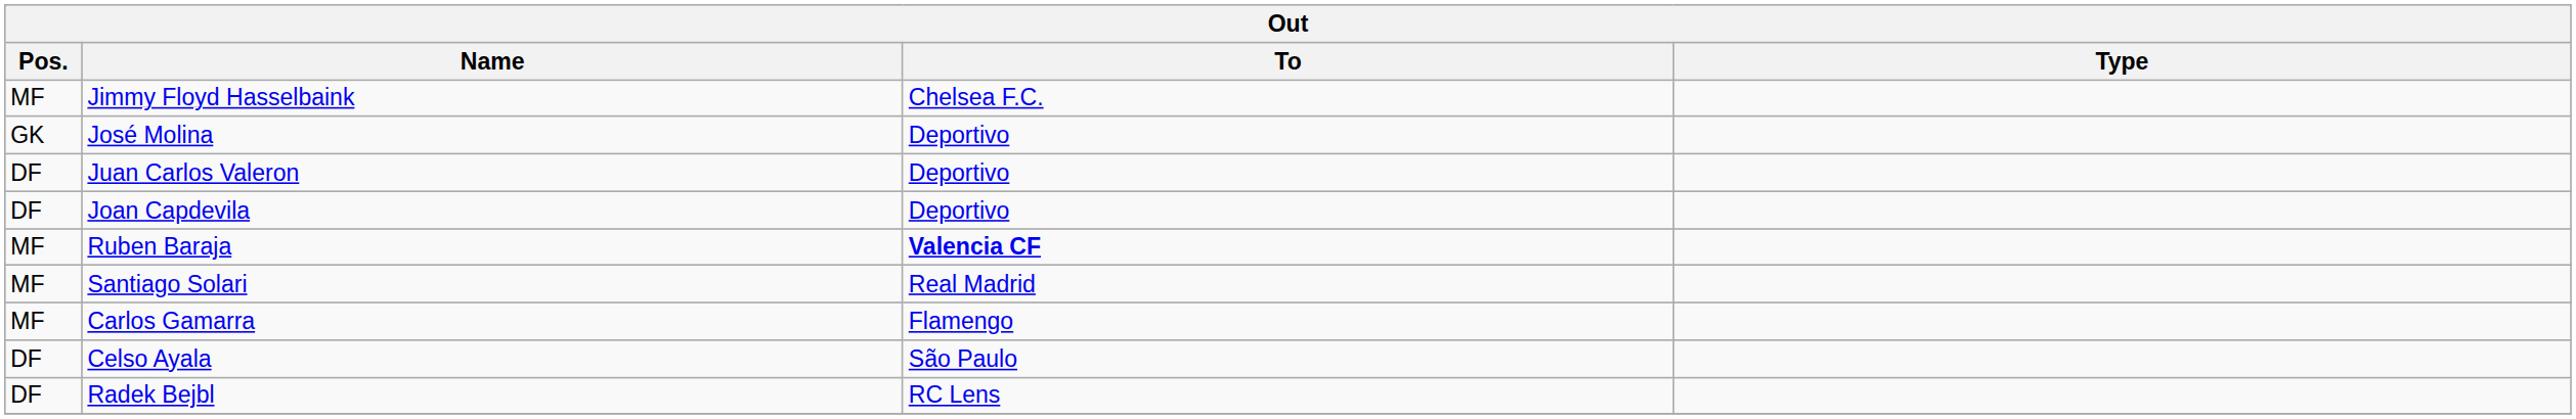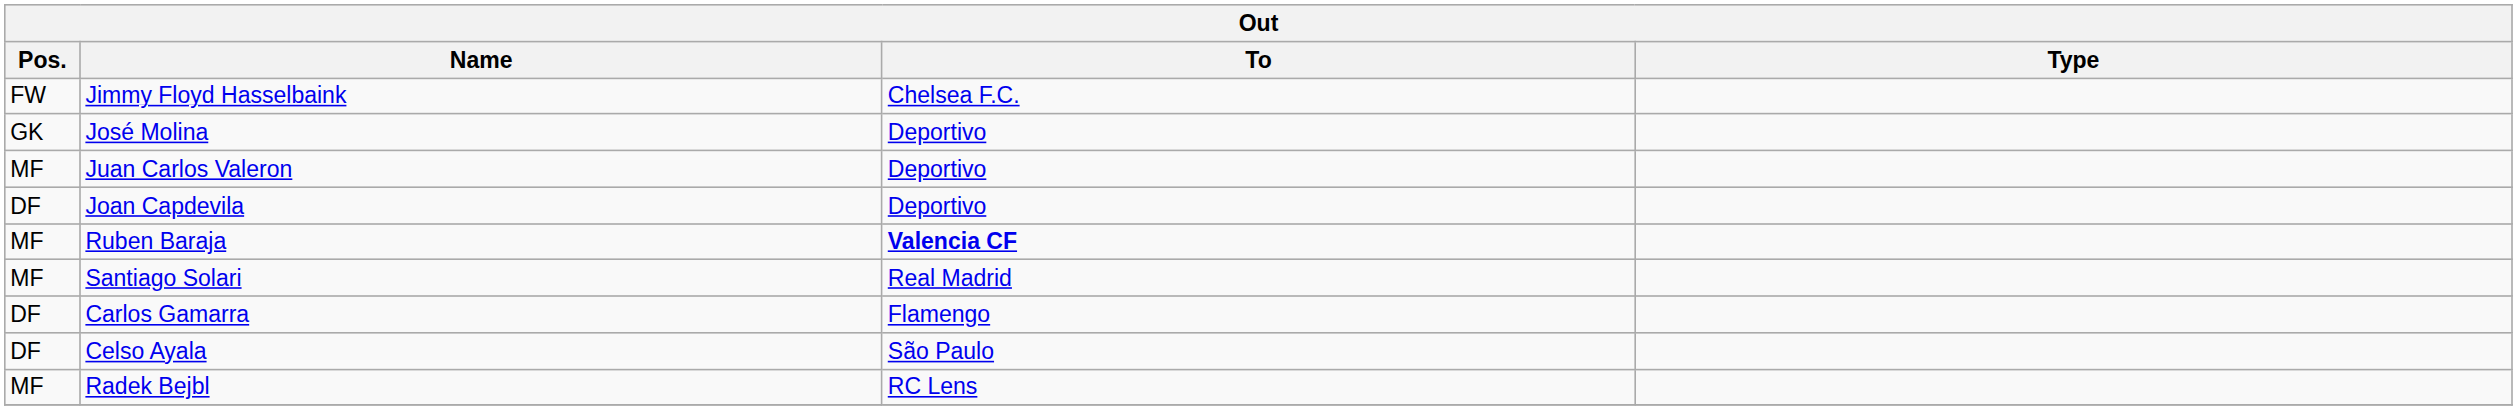Jimmy Floyd Hasselbaink | Pos.: MF -> FW
Juan Carlos Valeron | Pos.: DF -> MF
Carlos Gamarra | Pos.: MF -> DF
Radek Bejbl | Pos.: DF -> MF
